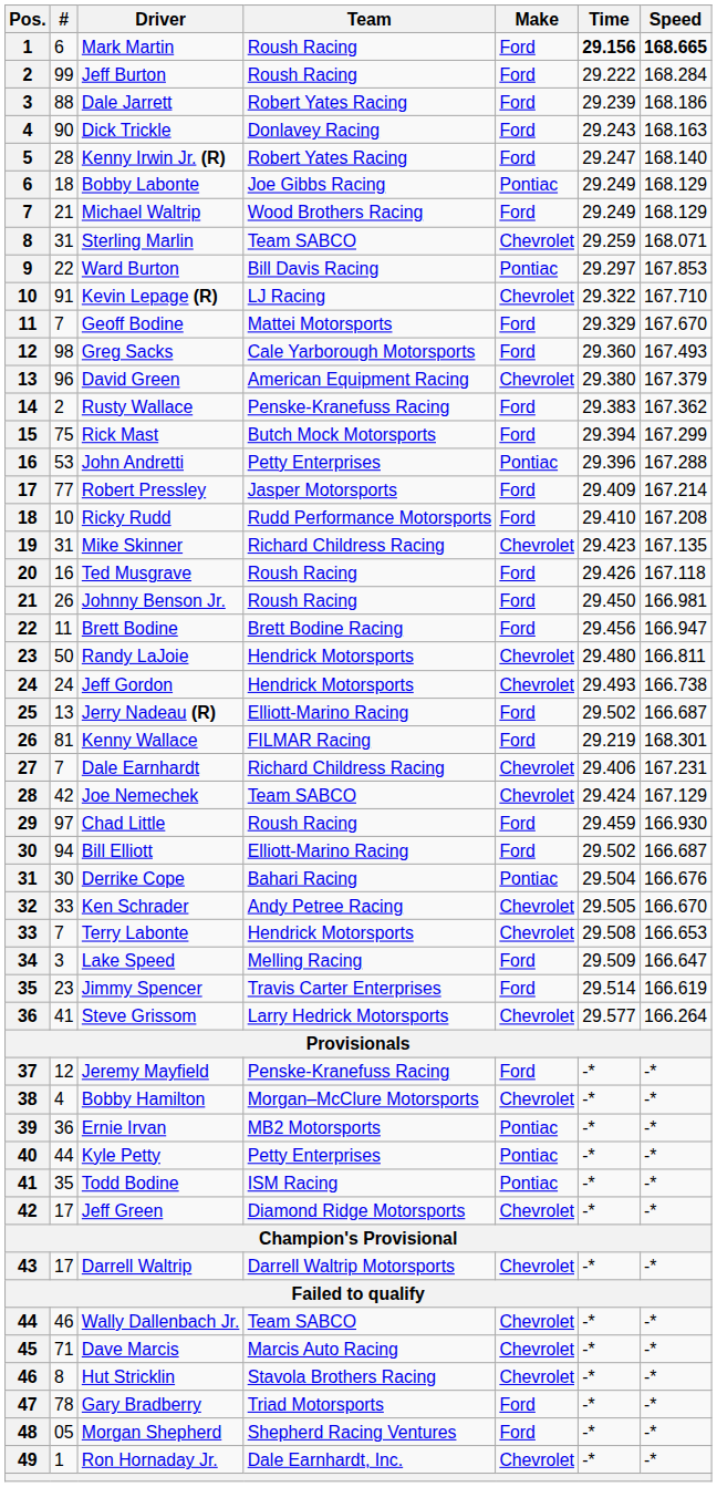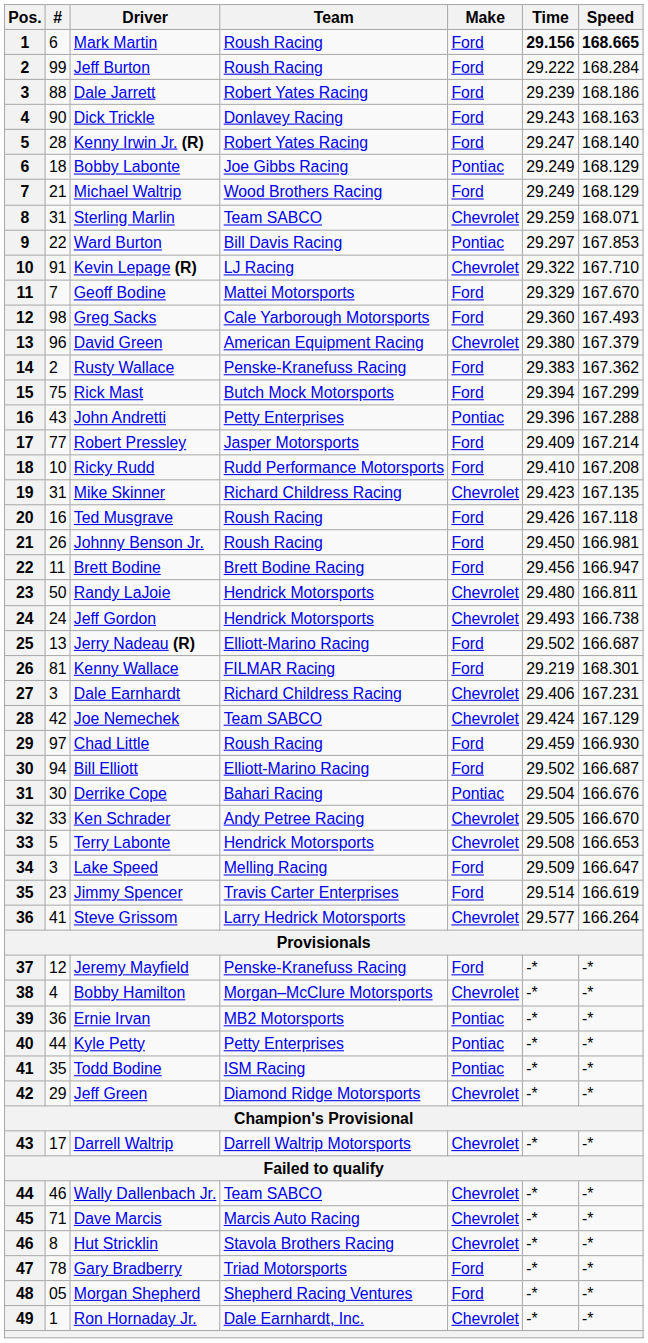John Andretti | #: 53 -> 43
Dale Earnhardt | #: 7 -> 3
Terry Labonte | #: 7 -> 5
Jeff Green | #: 17 -> 29
